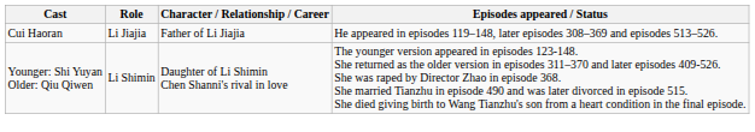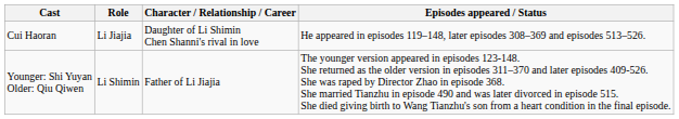Cui Haoran | Character / Relationship / Career: Father of Li Jiajia -> Daughter of Li Shimin Chen Shanni's rival in love
Younger: Shi Yuyan Older: Qiu Qiwen | Character / Relationship / Career: Daughter of Li Shimin Chen Shanni's rival in love -> Father of Li Jiajia
